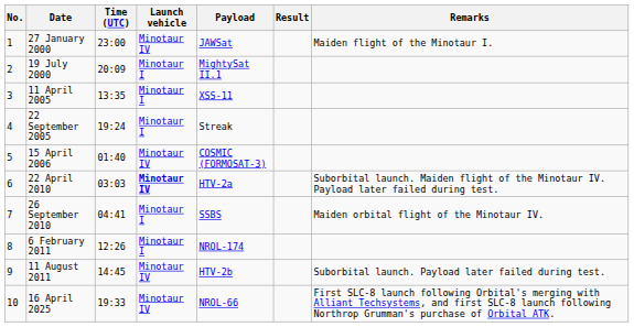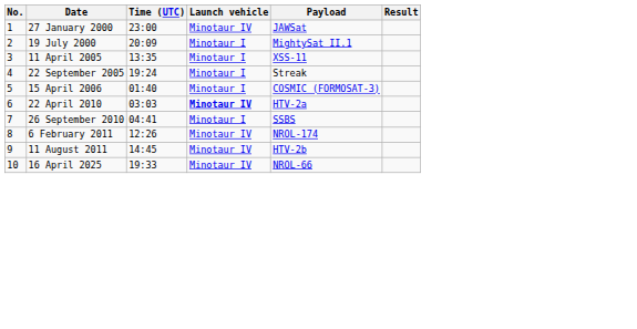- column: Remarks | Maiden flight of the Minotaur I. | Suborbital launch. Maiden flight of the Minotaur IV. Payload later failed during test. | Maiden orbital flight of the Minotaur IV. | Suborbital launch. Payload later failed during test. | First SLC-8 launch following Orbital's merging with Alliant Techsystems, and first SLC-8 launch following Northrop Grumman's purchase of Orbital ATK.
15 April 2006 | Launch vehicle: Minotaur IV -> Minotaur I
6 February 2011 | Launch vehicle: Minotaur I -> Minotaur IV
